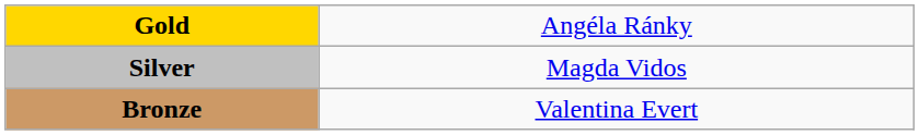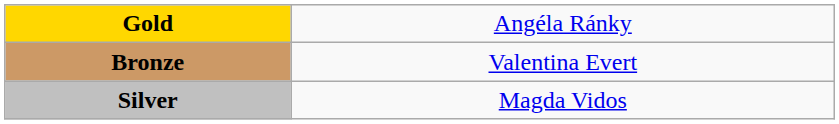rows swapped: Silver <-> Bronze
